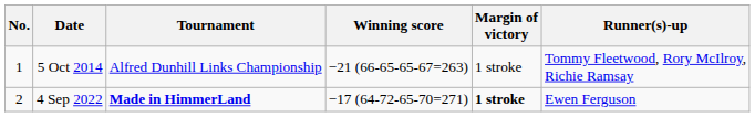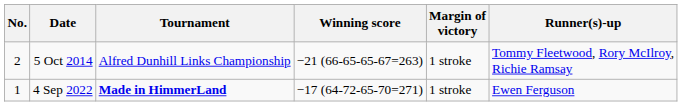5 Oct 2014 | No.: 1 -> 2
4 Sep 2022 | No.: 2 -> 1
4 Sep 2022 | Margin of victory: bold -> normal
